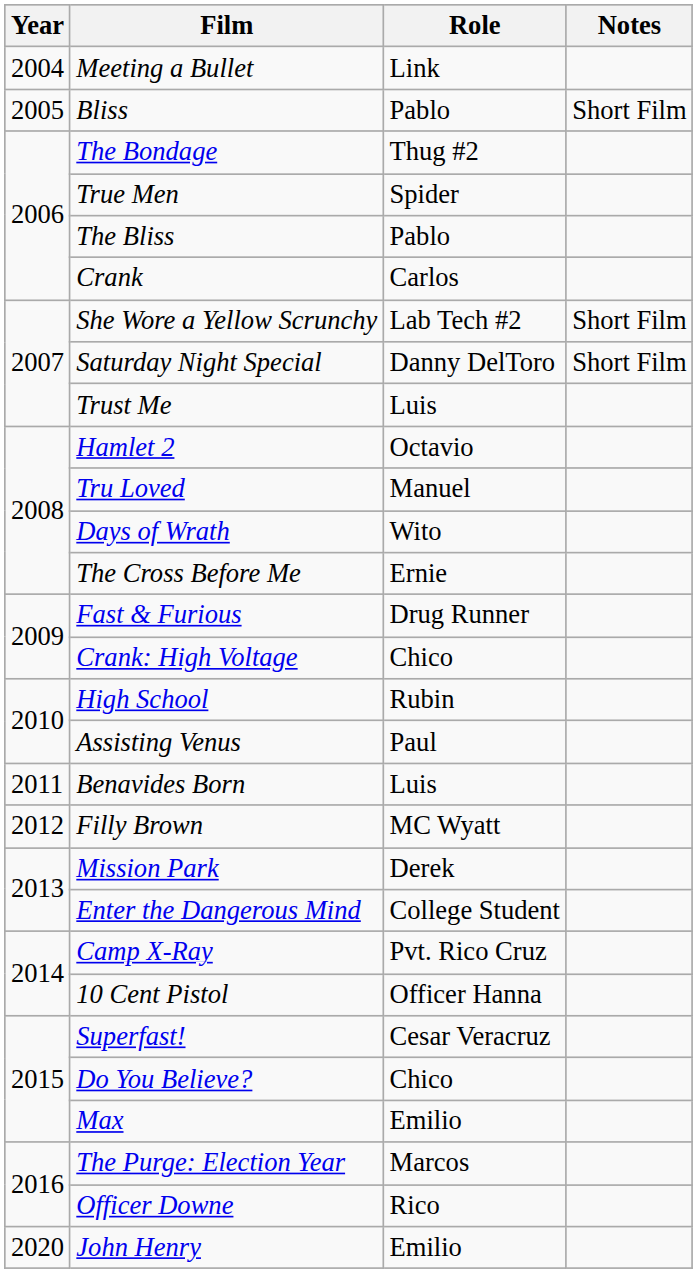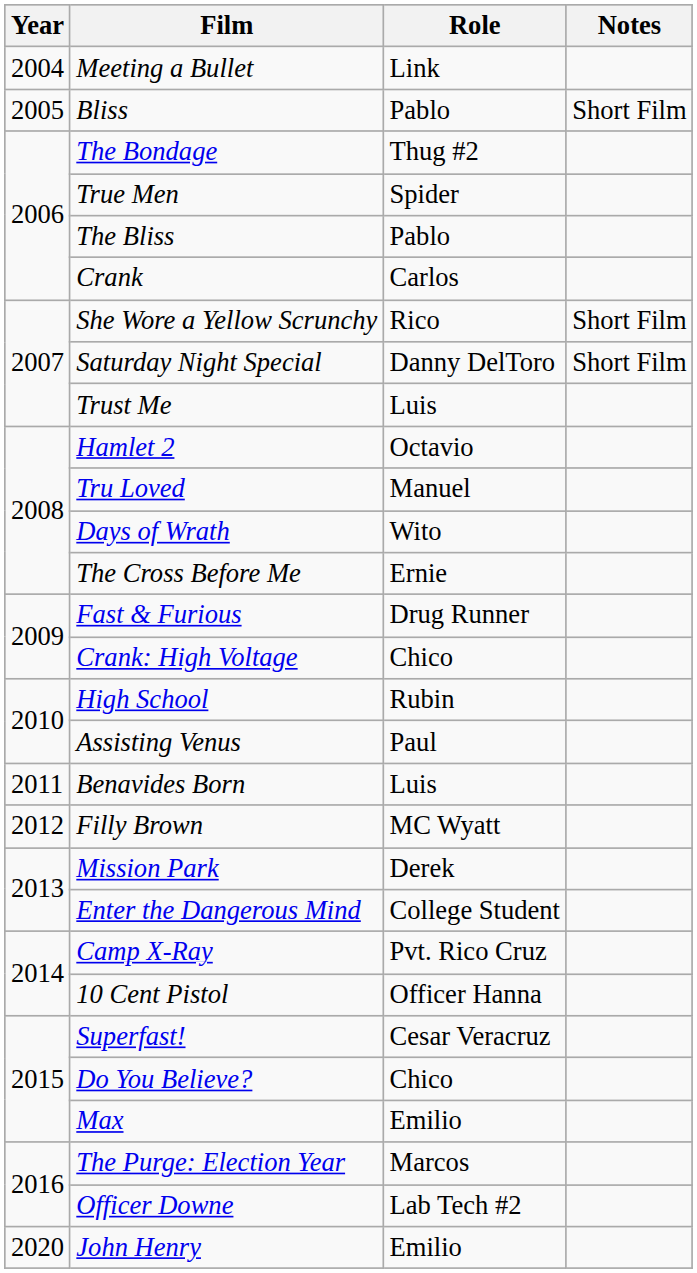She Wore a Yellow Scrunchy | Role: Lab Tech #2 -> Rico
Officer Downe | Role: Rico -> Lab Tech #2
